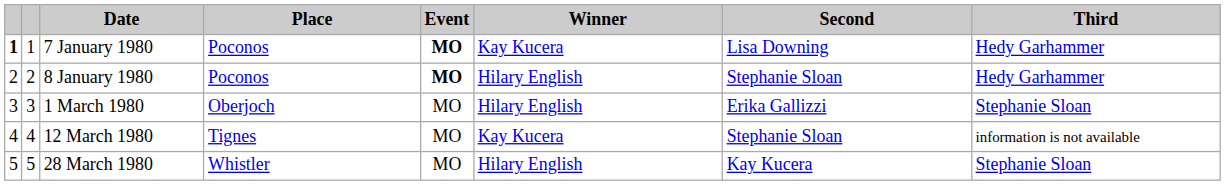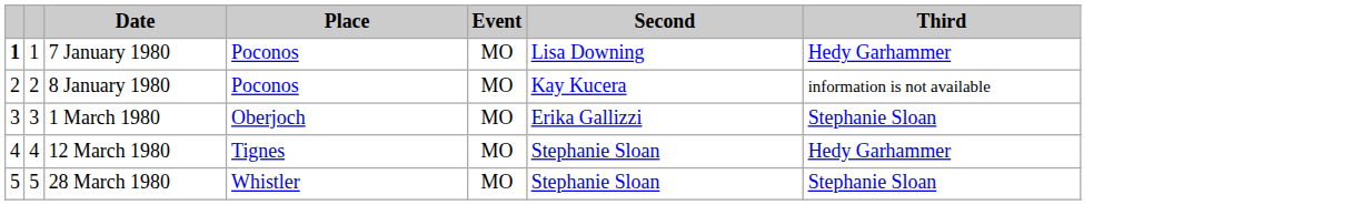- column: Winner | Kay Kucera | Hilary English | Hilary English | Kay Kucera | Hilary English
7 January 1980 | Event: bold -> normal
8 January 1980 | Event: bold -> normal
8 January 1980 | Second: Stephanie Sloan -> Kay Kucera
8 January 1980 | Third: Hedy Garhammer -> information is not available
12 March 1980 | Third: information is not available -> Hedy Garhammer
28 March 1980 | Second: Kay Kucera -> Stephanie Sloan
